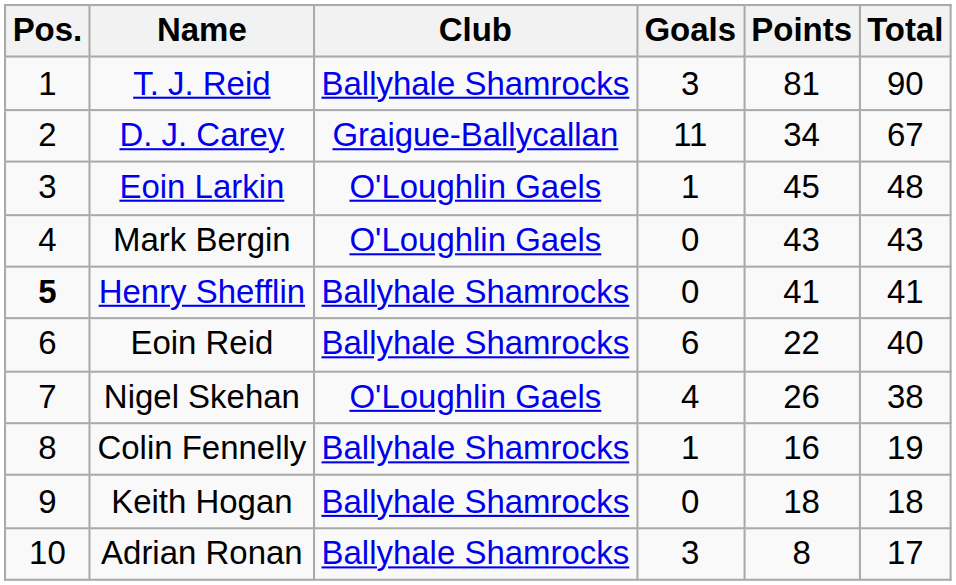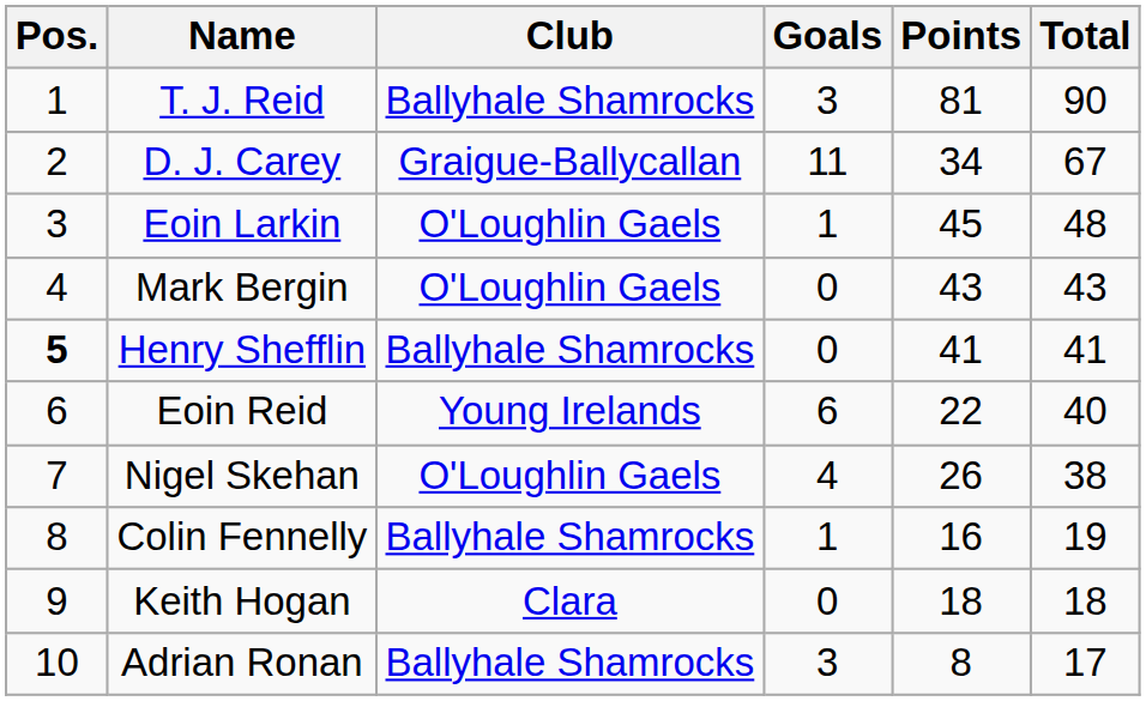Eoin Reid | Club: Ballyhale Shamrocks -> Young Irelands
Keith Hogan | Club: Ballyhale Shamrocks -> Clara
